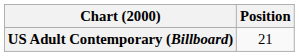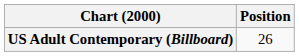US Adult Contemporary (Billboard) | Position: 21 -> 26
